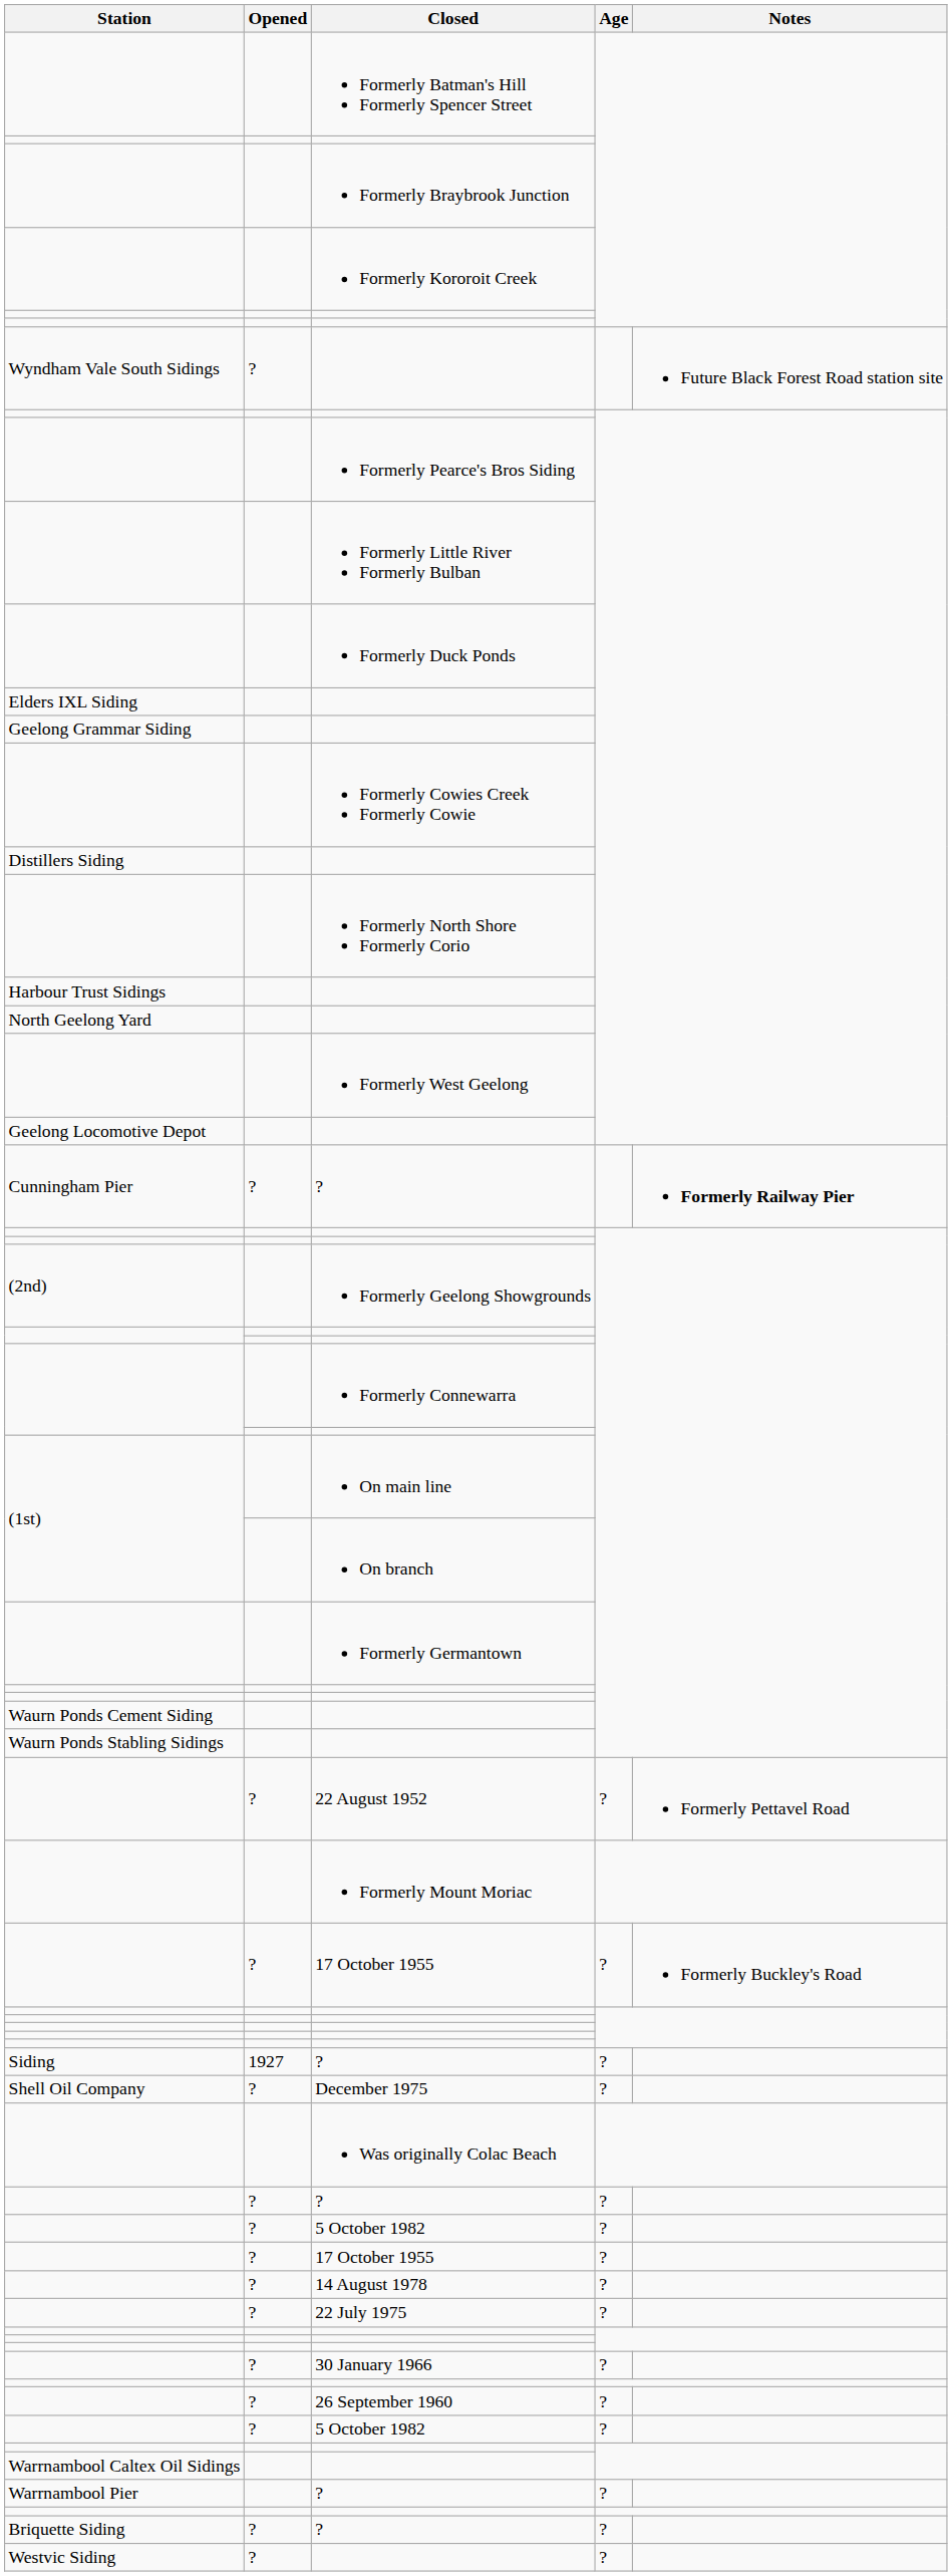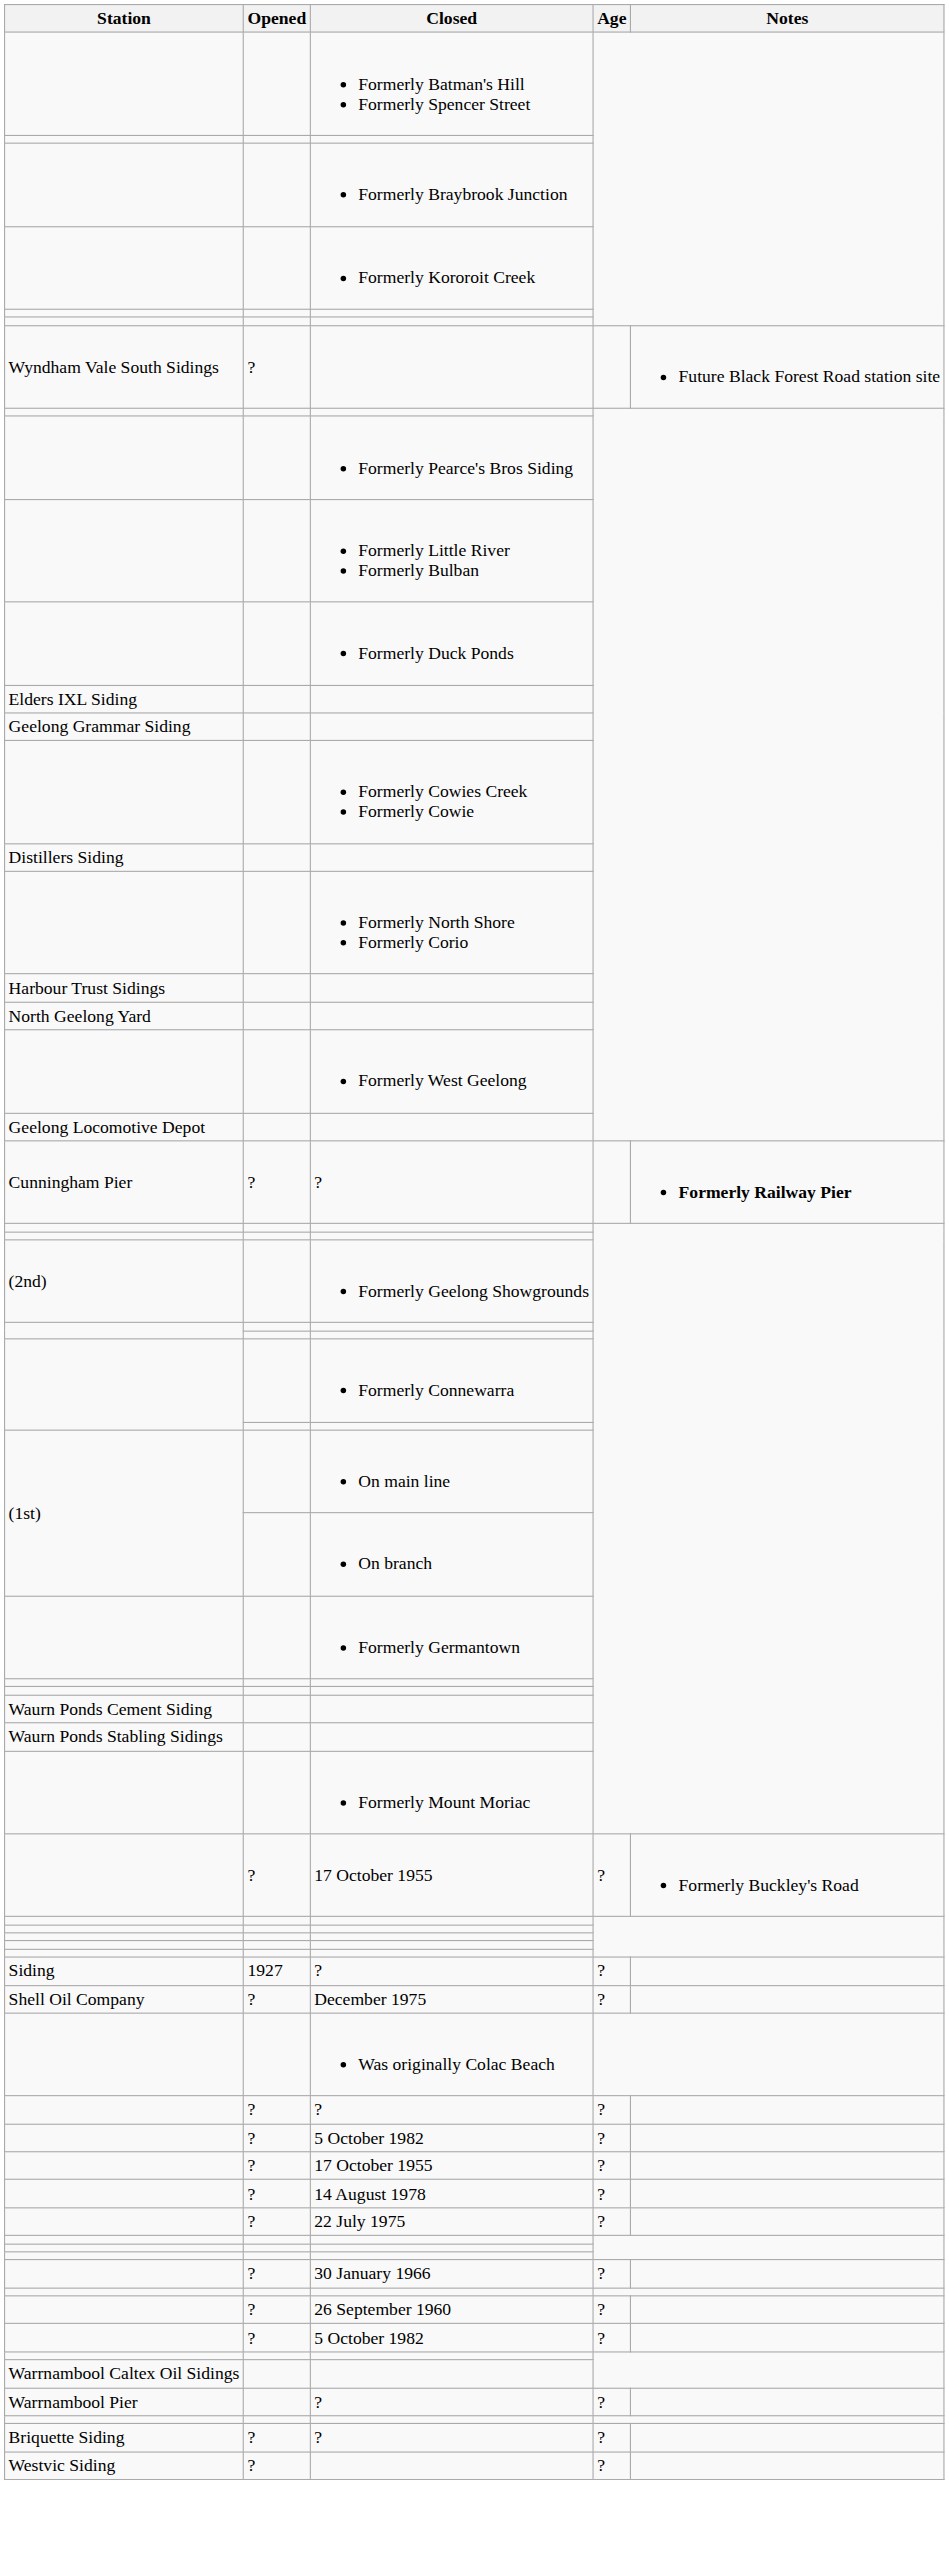- row: ? | 22 August 1952 | ? | Formerly Pettavel Road
